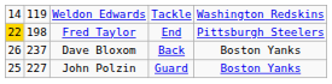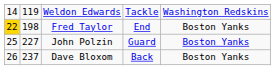Fred Taylor | column 5: Pittsburgh Steelers -> Boston Yanks
rows swapped: John Polzin <-> Dave Bloxom
